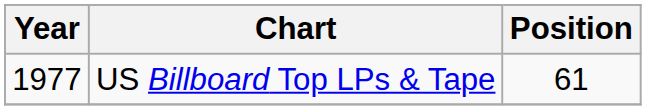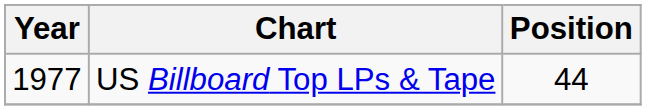US Billboard Top LPs & Tape | Position: 61 -> 44
